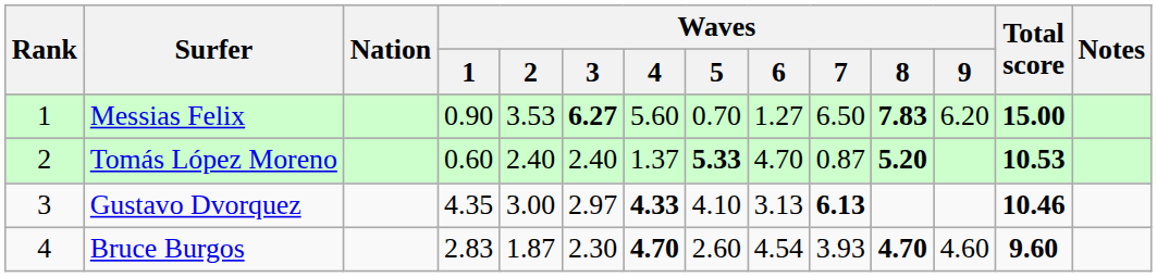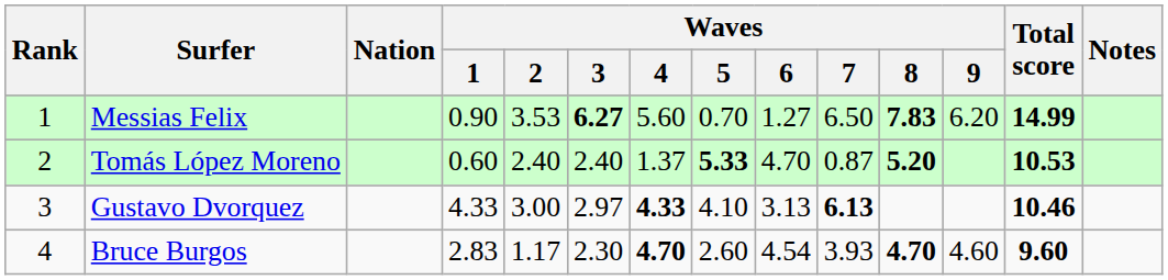Messias Felix | Total score: 15.00 -> 14.99
Gustavo Dvorquez | Waves / 1: 4.35 -> 4.33
Bruce Burgos | Waves / 2: 1.87 -> 1.17
